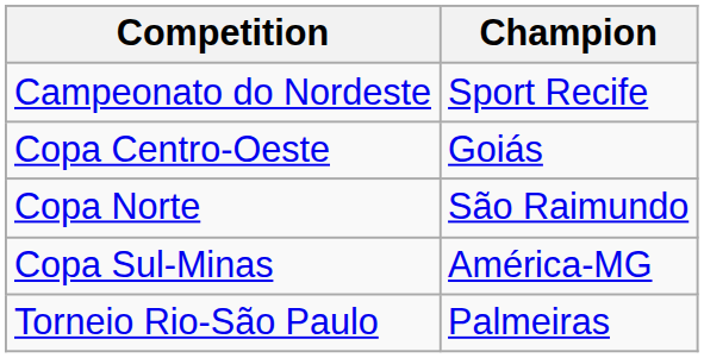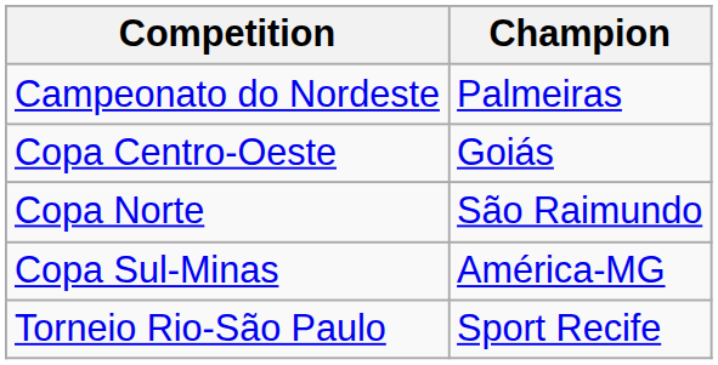Campeonato do Nordeste | Champion: Sport Recife -> Palmeiras
Torneio Rio-São Paulo | Champion: Palmeiras -> Sport Recife
